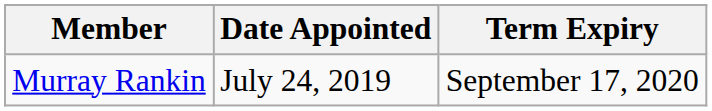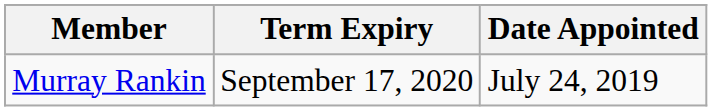columns swapped: Date Appointed <-> Term Expiry
